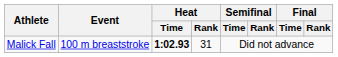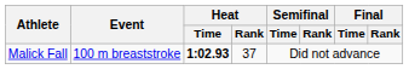Malick Fall | Heat / Rank: 31 -> 37
